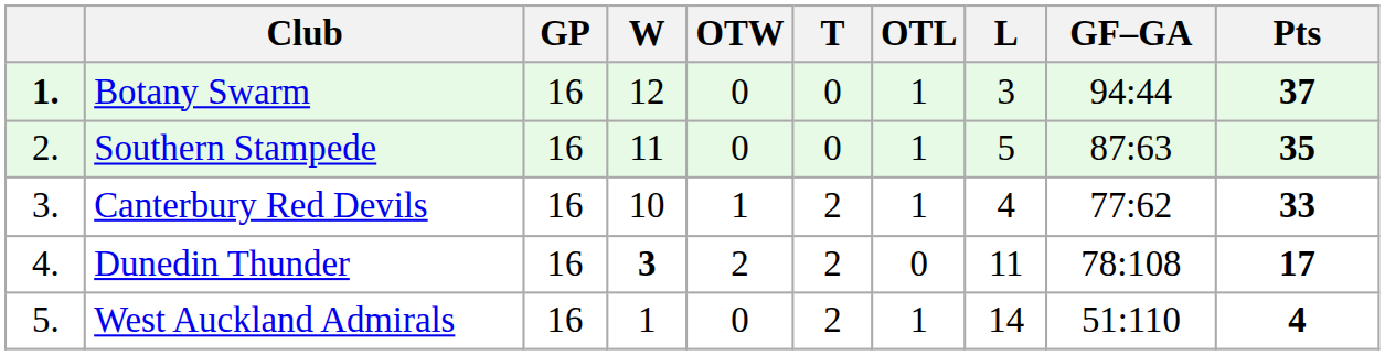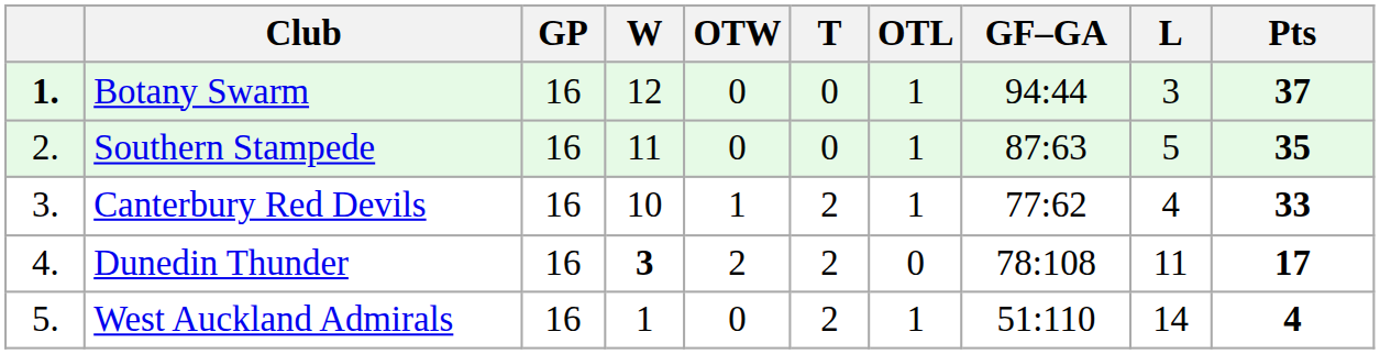columns swapped: L <-> GF–GA
